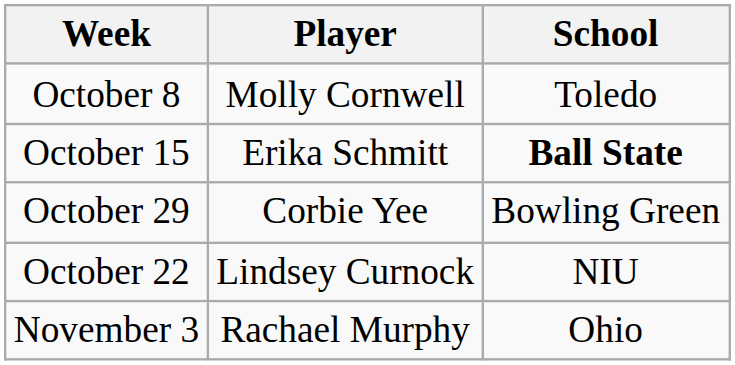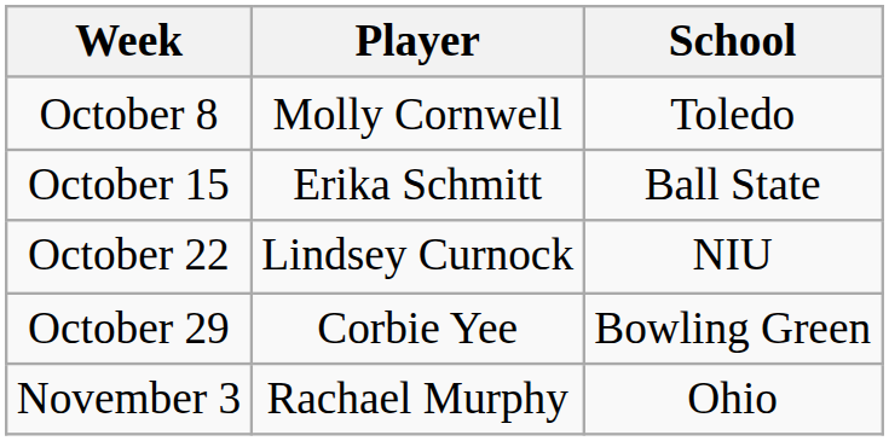October 15 | School: bold -> normal
rows swapped: October 22 <-> October 29
